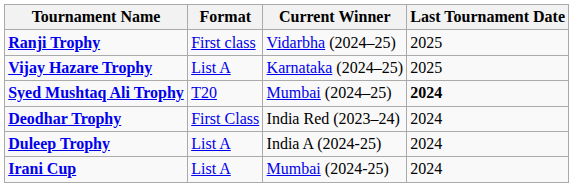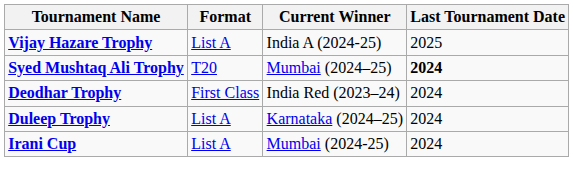- row: Ranji Trophy | First class | Vidarbha (2024–25) | 2025
Vijay Hazare Trophy | Current Winner: Karnataka (2024–25) -> India A (2024-25)
Duleep Trophy | Current Winner: India A (2024-25) -> Karnataka (2024–25)
